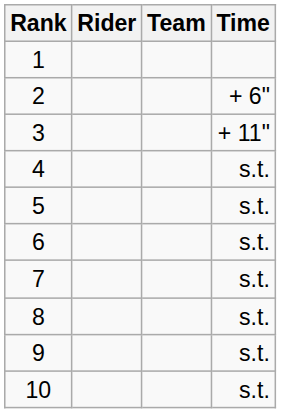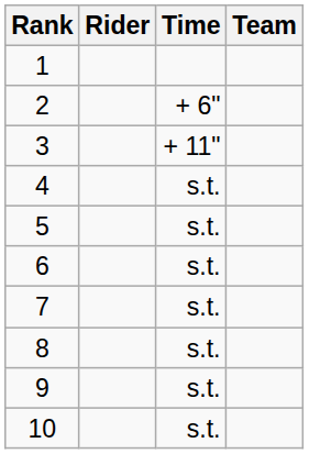columns swapped: Team <-> Time
